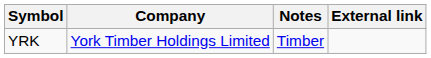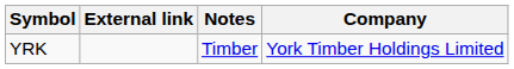columns swapped: Company <-> External link
